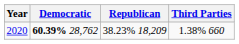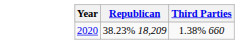- column: Democratic | 60.39% 28,762
